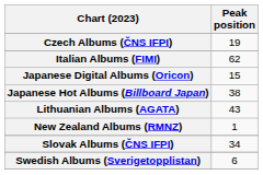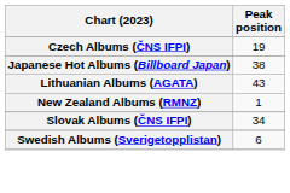- row: Italian Albums (FIMI) | 62
- row: Japanese Digital Albums (Oricon) | 15
